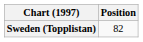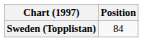Sweden (Topplistan) | Position: 82 -> 84
